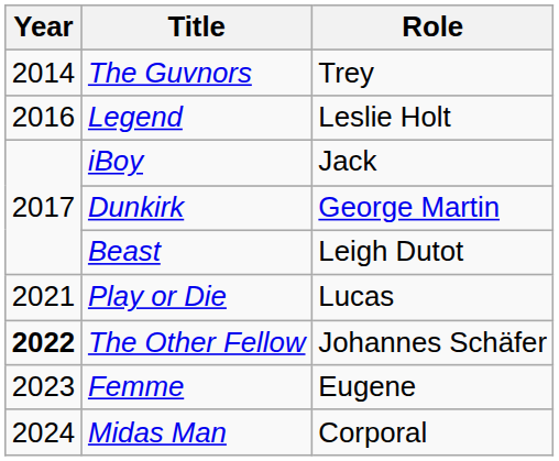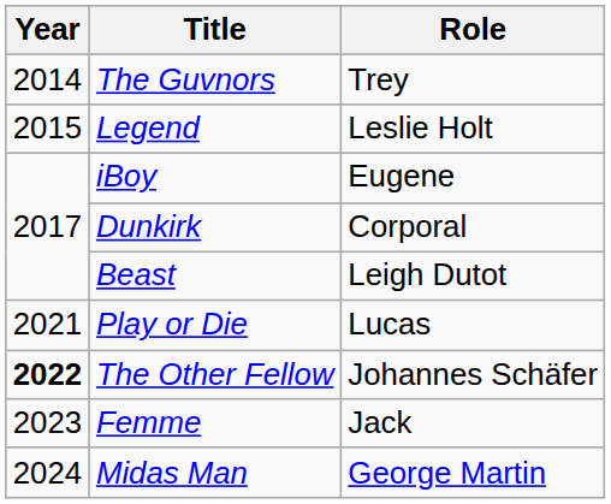Legend | Year: 2016 -> 2015
iBoy | Role: Jack -> Eugene
Dunkirk | Role: George Martin -> Corporal
Femme | Role: Eugene -> Jack
Midas Man | Role: Corporal -> George Martin
